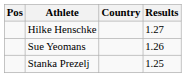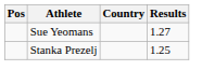- row: Hilke Henschke | 1.27
Sue Yeomans | Results: 1.26 -> 1.27
